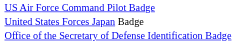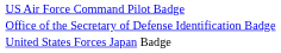rows swapped: United States Forces Japan Badge <-> Office of the Secretary of Defense Identification Badge
